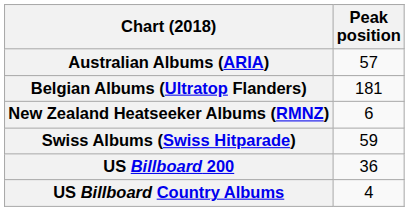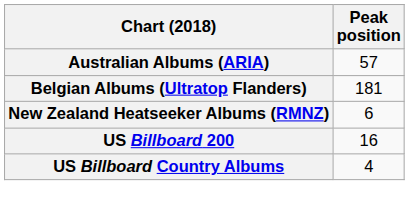- row: Swiss Albums (Swiss Hitparade) | 59
US Billboard 200 | Peak position: 36 -> 16
